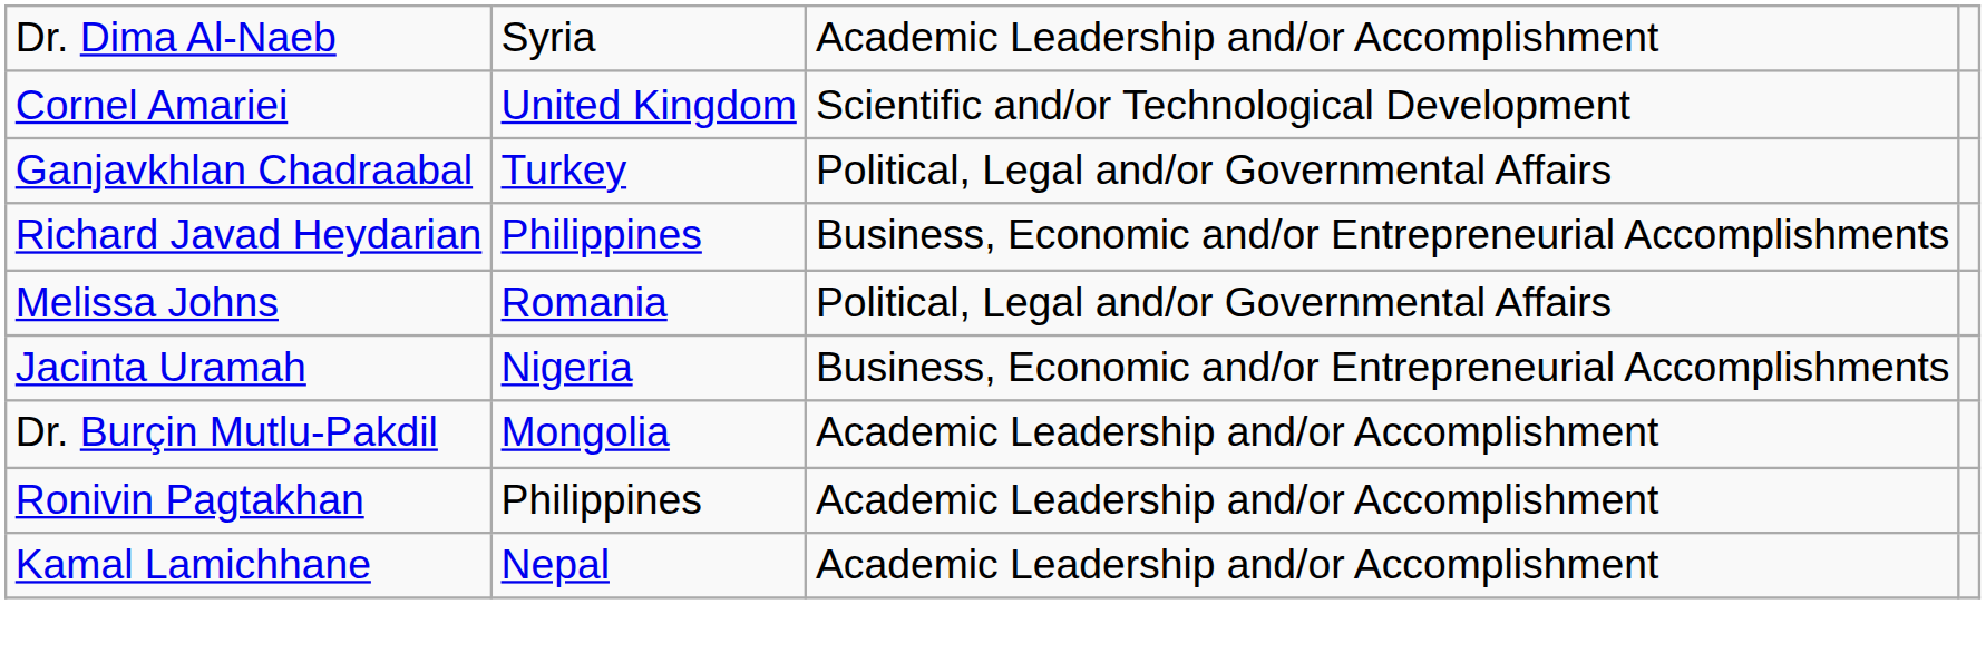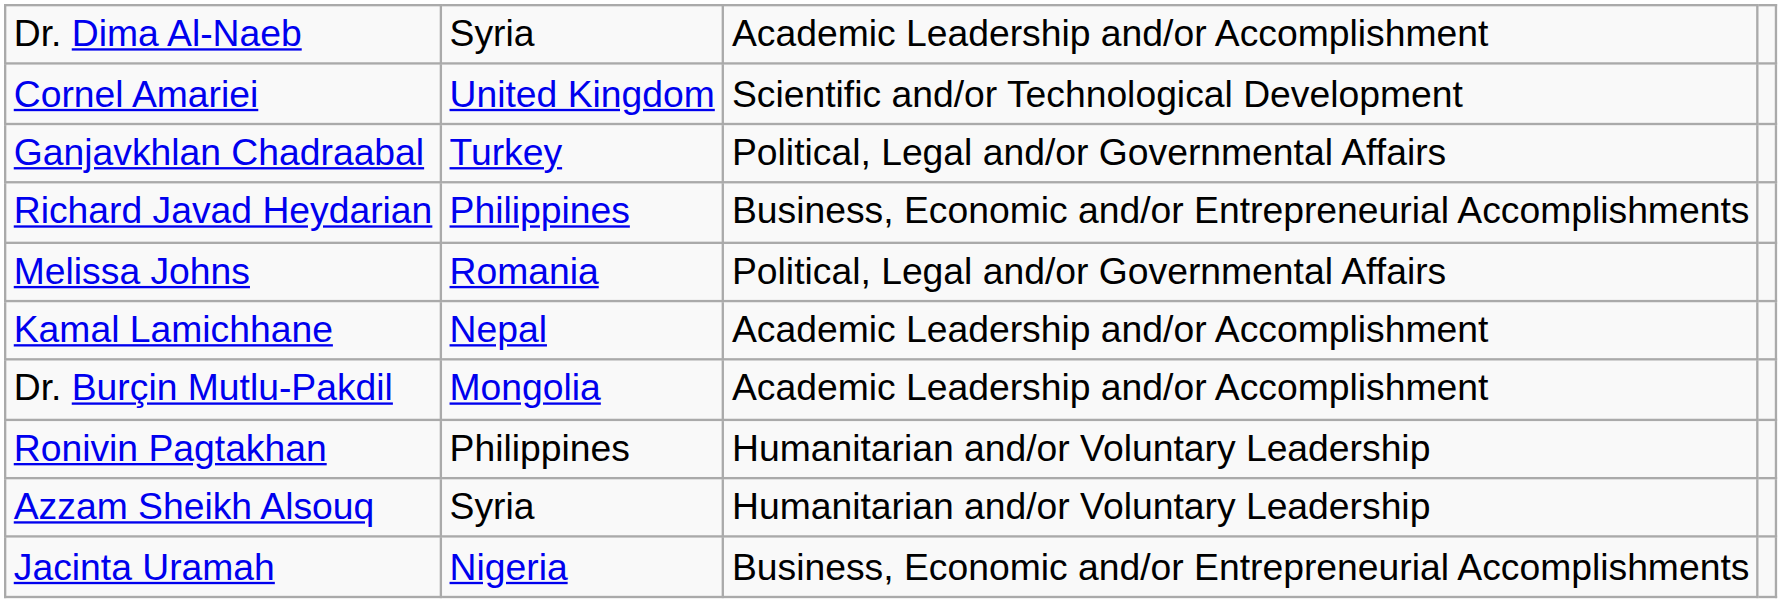rows swapped: Kamal Lamichhane <-> Jacinta Uramah
Ronivin Pagtakhan | column 3: Academic Leadership and/or Accomplishment -> Humanitarian and/or Voluntary Leadership
+ row: Azzam Sheikh Alsouq | Syria | Humanitarian and/or Voluntary Leadership
